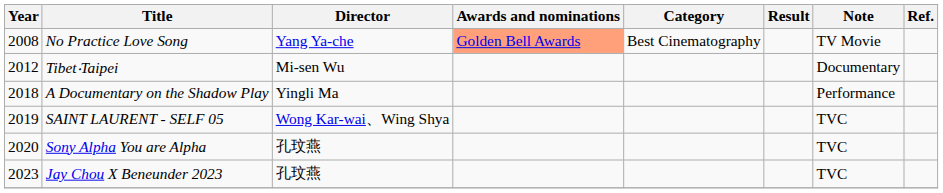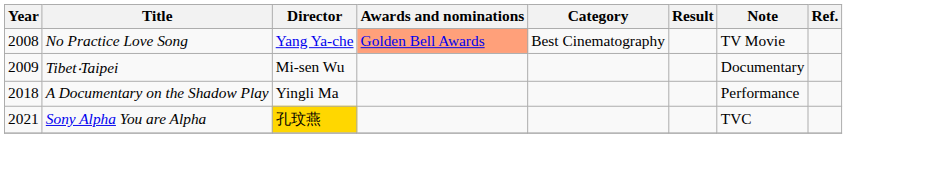Tibet‧Taipei | Year: 2012 -> 2009
- row: 2019 | SAINT LAURENT - SELF 05 | Wong Kar-wai、Wing Shya | TVC
Sony Alpha You are Alpha | Year: 2020 -> 2021
Sony Alpha You are Alpha | Director: no background -> gold background
- row: 2023 | Jay Chou X Beneunder 2023 | 孔玟燕 | TVC
